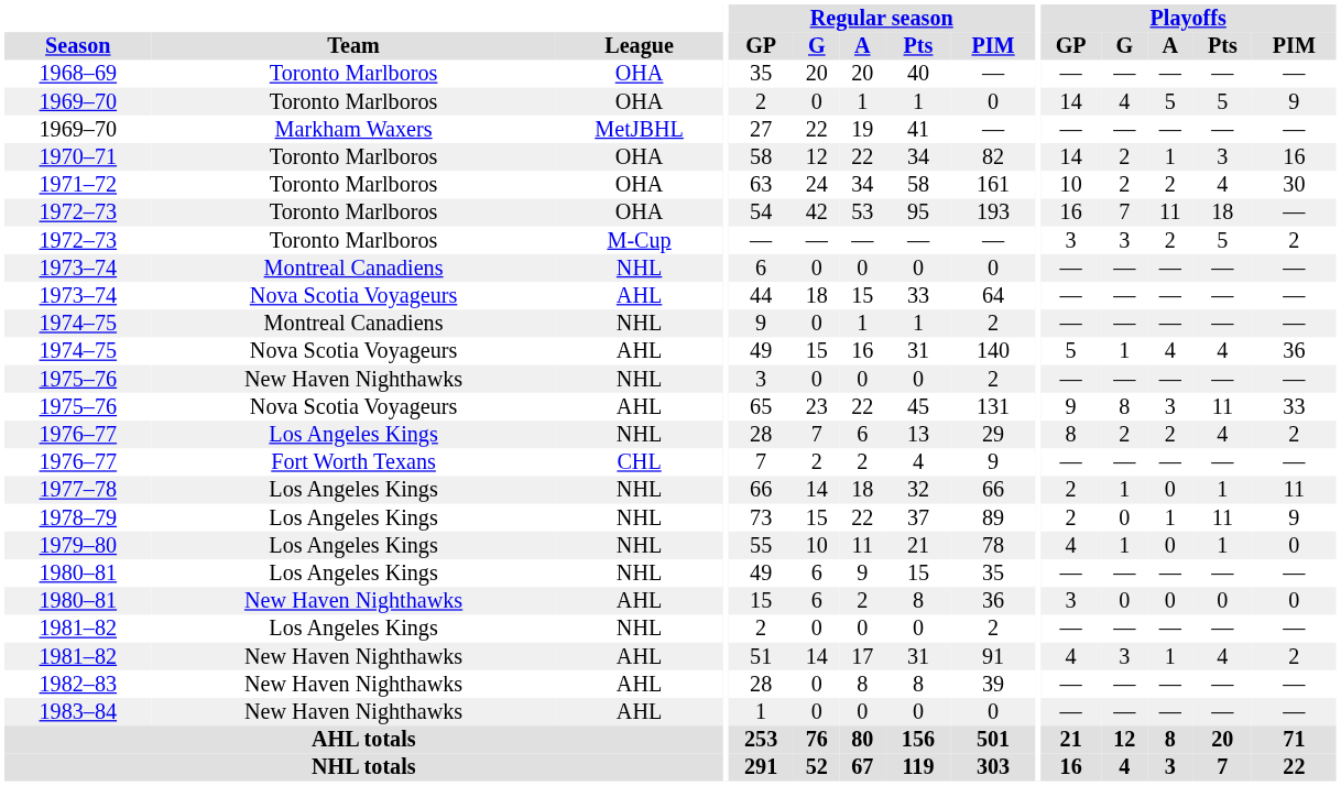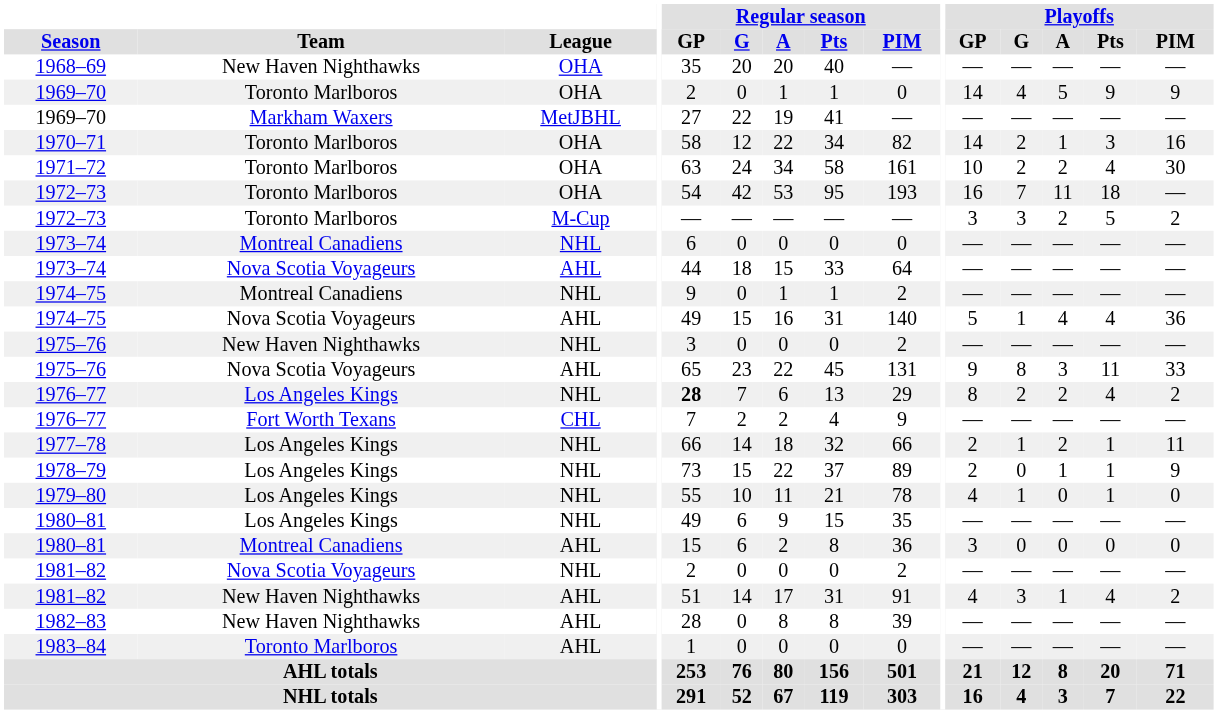1968–69 | Team: Toronto Marlboros -> New Haven Nighthawks
1969–70 / OHA | Playoffs / Pts: 5 -> 9
1976–77 / NHL | Regular season / GP: normal -> bold
1977–78 | Playoffs / A: 0 -> 2
1978–79 | Playoffs / Pts: 11 -> 1
1980–81 / AHL | Team: New Haven Nighthawks -> Montreal Canadiens
1981–82 / NHL | Team: Los Angeles Kings -> Nova Scotia Voyageurs
1983–84 | Team: New Haven Nighthawks -> Toronto Marlboros
